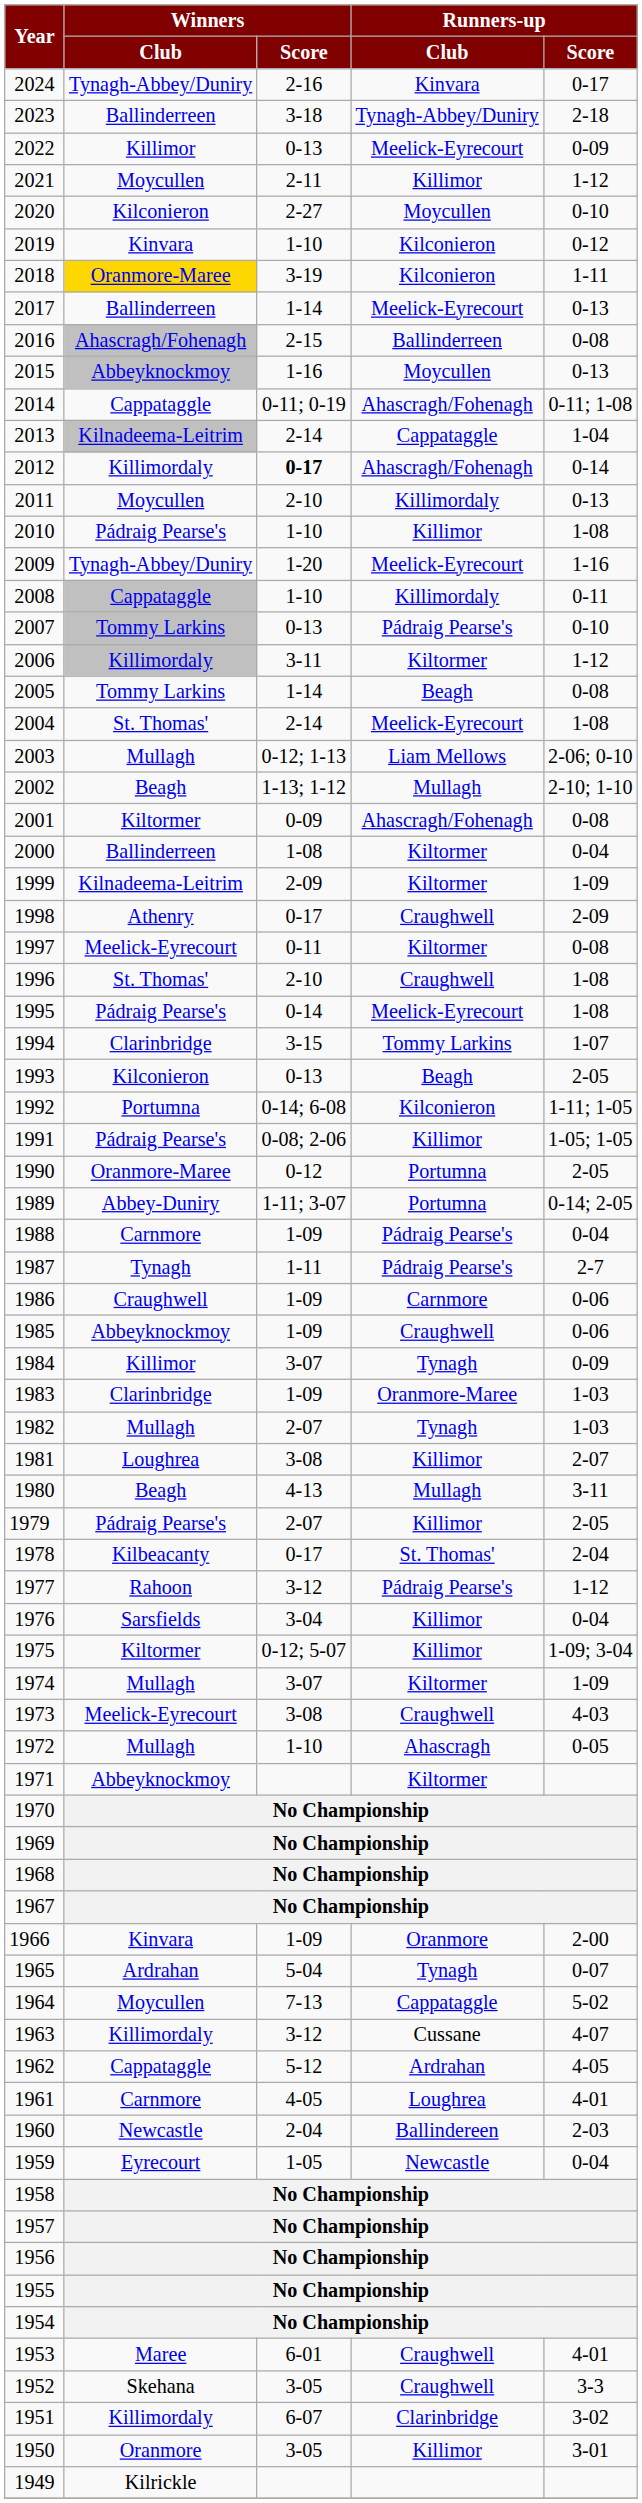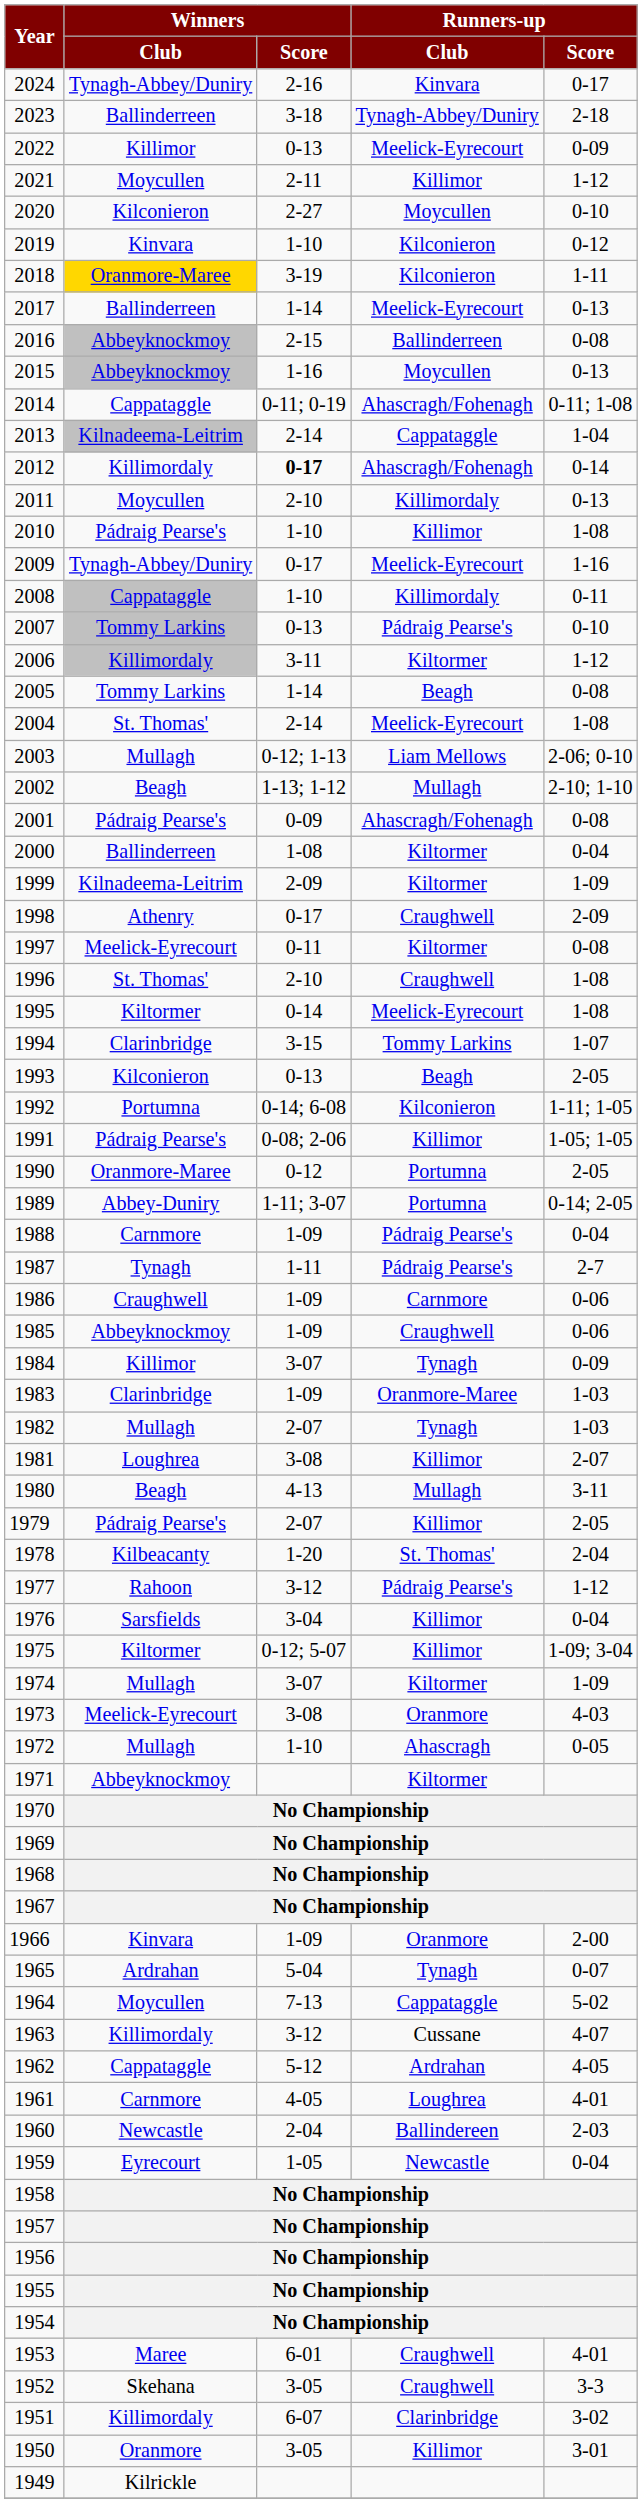2016 | Winners / Club: Ahascragh/Fohenagh -> Abbeyknockmoy
2009 | Winners / Score: 1-20 -> 0-17
2001 | Winners / Club: Kiltormer -> Pádraig Pearse's
1995 | Winners / Club: Pádraig Pearse's -> Kiltormer
1978 | Winners / Score: 0-17 -> 1-20
1973 | Runners-up / Club: Craughwell -> Oranmore
